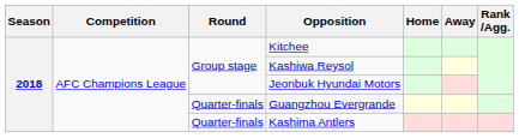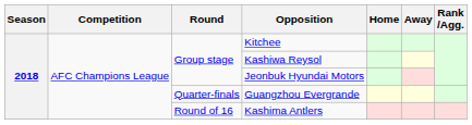Kashima Antlers | Round: Quarter-finals -> Round of 16
